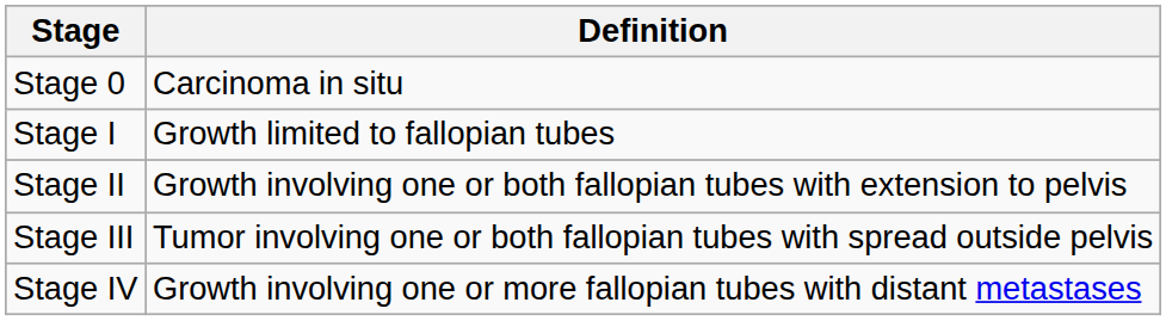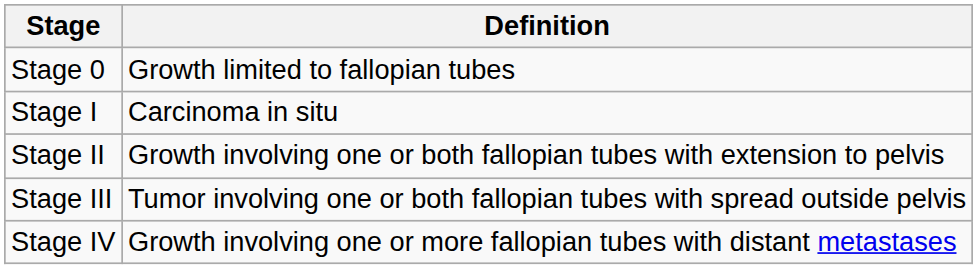Stage 0 | Definition: Carcinoma in situ -> Growth limited to fallopian tubes
Stage I | Definition: Growth limited to fallopian tubes -> Carcinoma in situ
